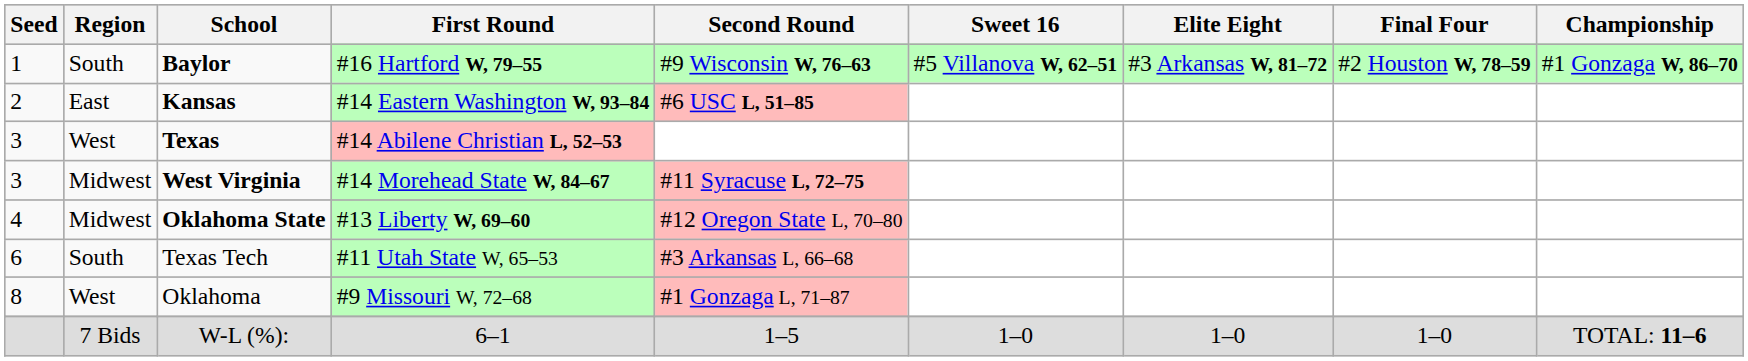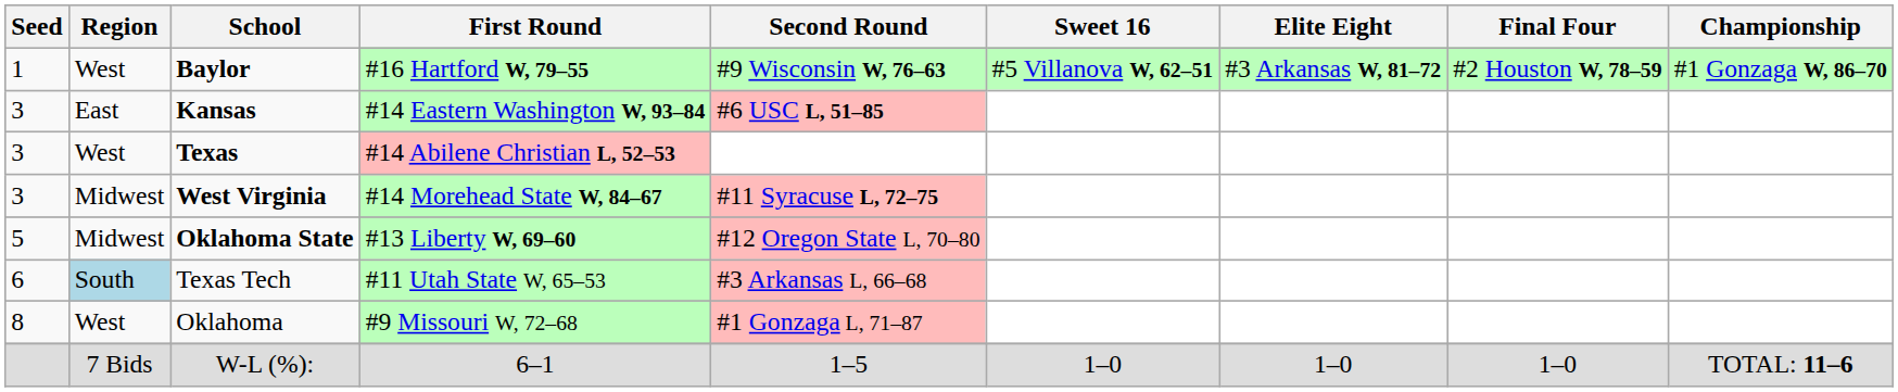Baylor | Region: South -> West
Kansas | Seed: 2 -> 3
Oklahoma State | Seed: 4 -> 5
Texas Tech | Region: no background -> lightblue background
